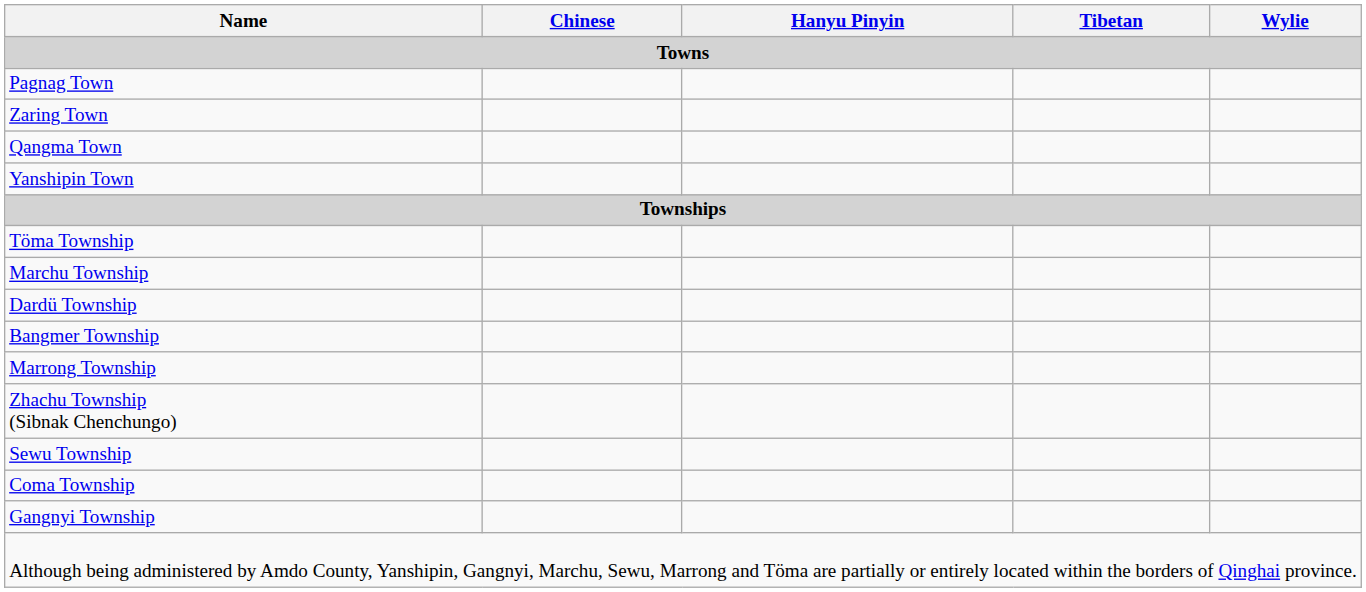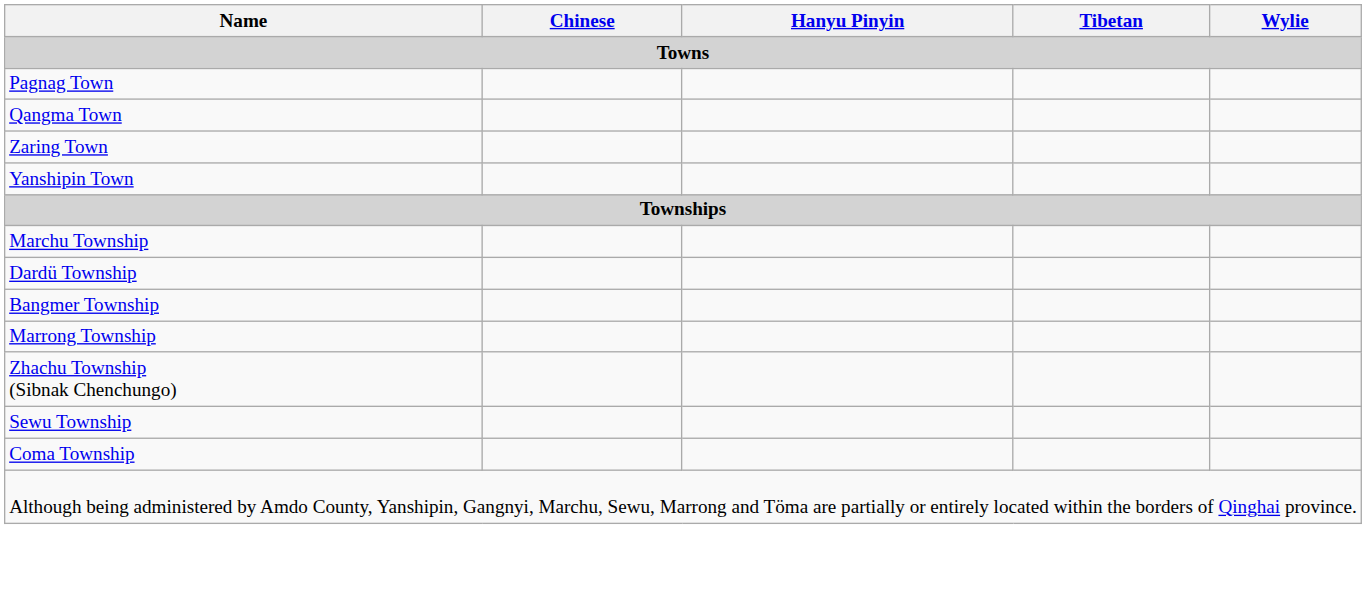rows swapped: Qangma Town <-> Zaring Town
- row: Töma Township
- row: Gangnyi Township
